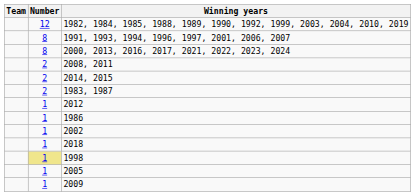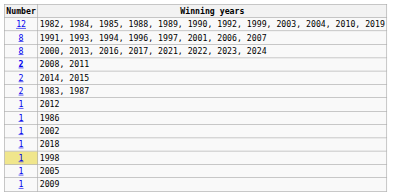- column: Team
2008, 2011 | Number: normal -> bold
